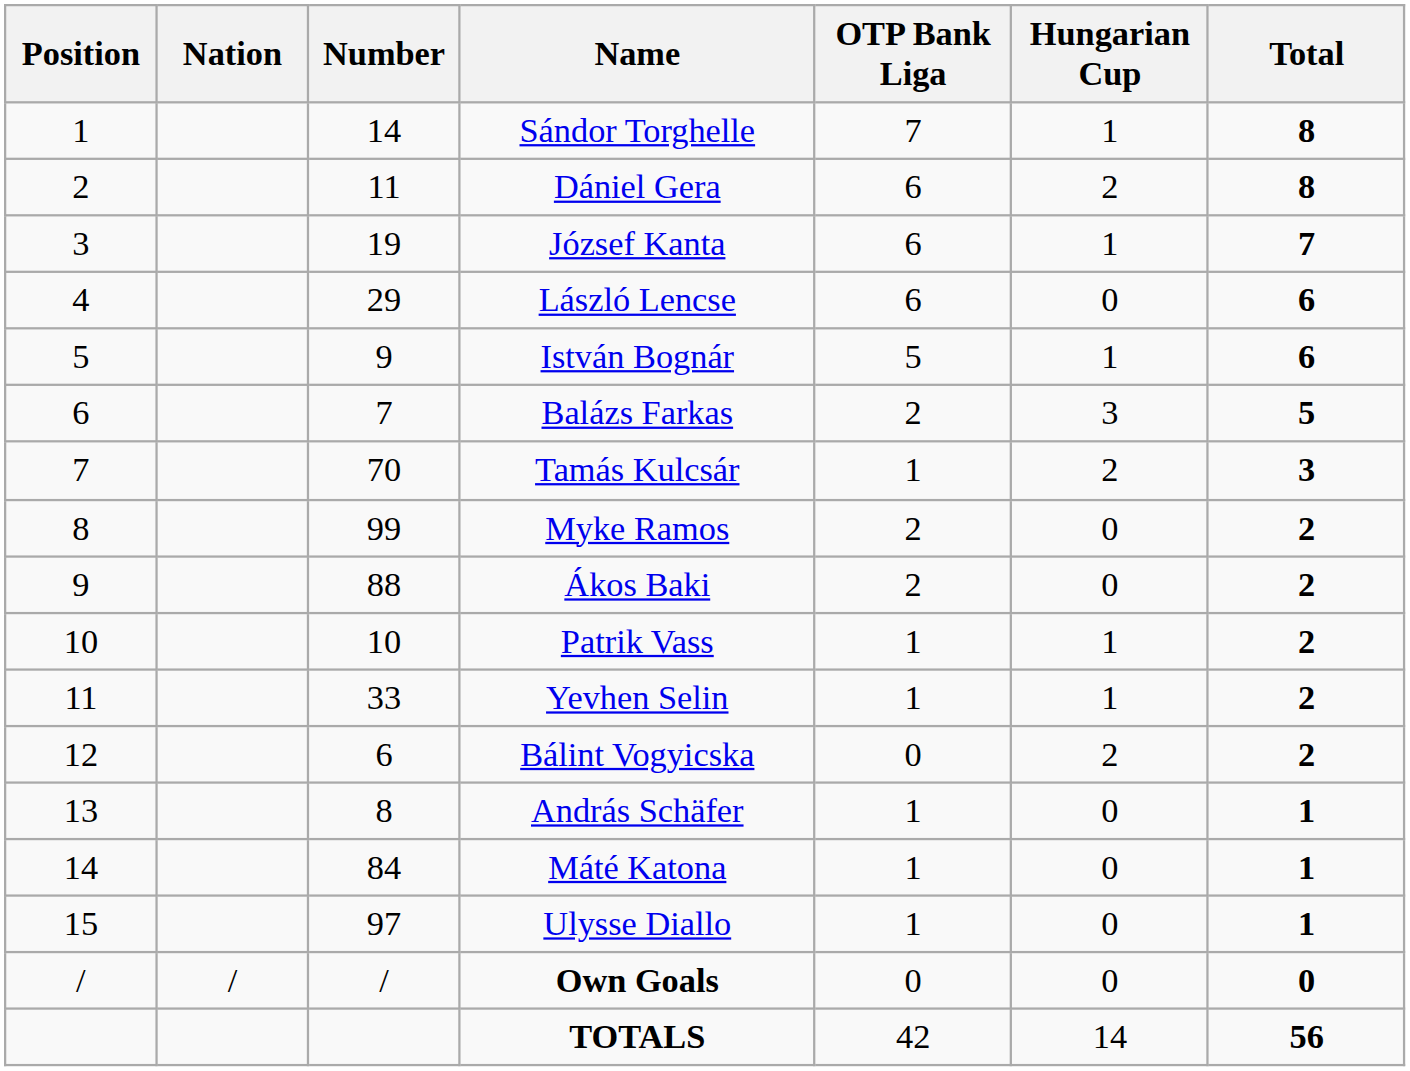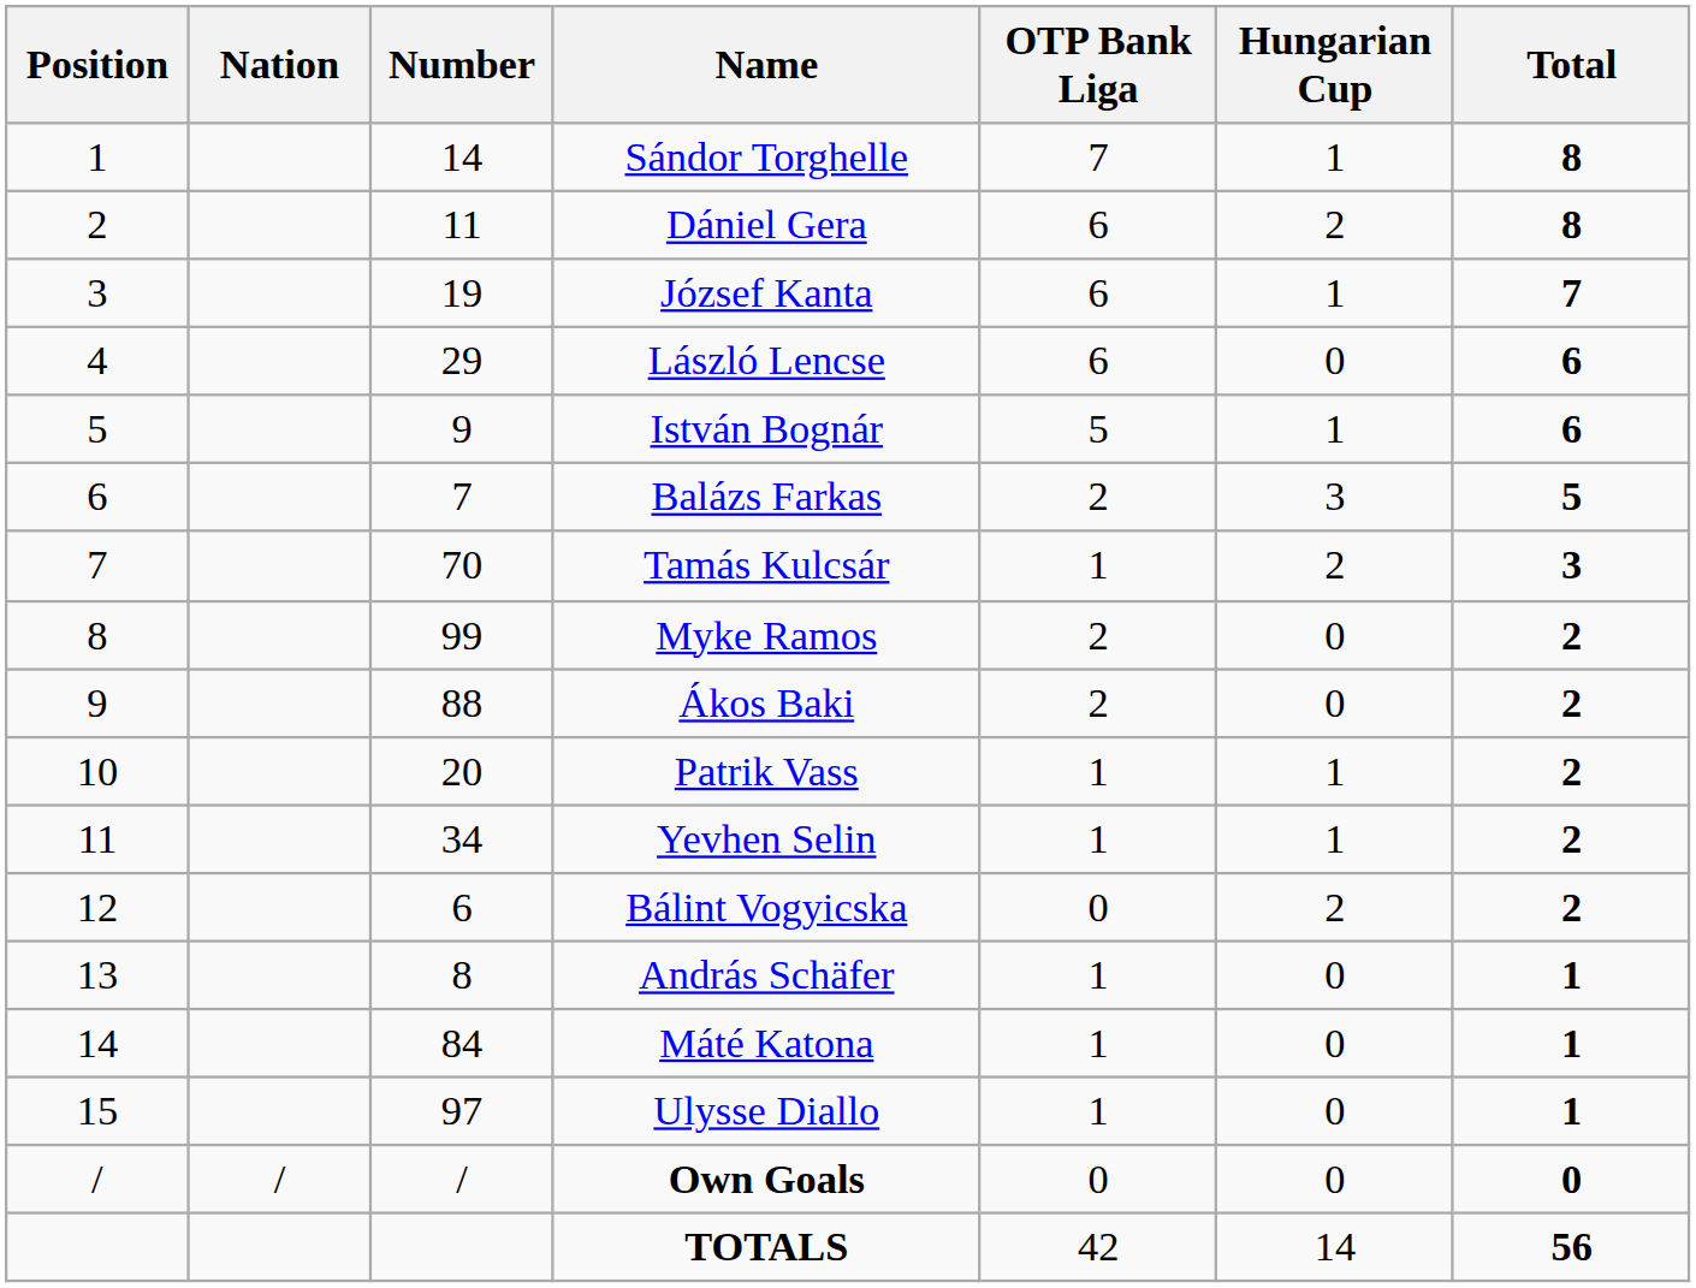Patrik Vass | Number: 10 -> 20
Yevhen Selin | Number: 33 -> 34
